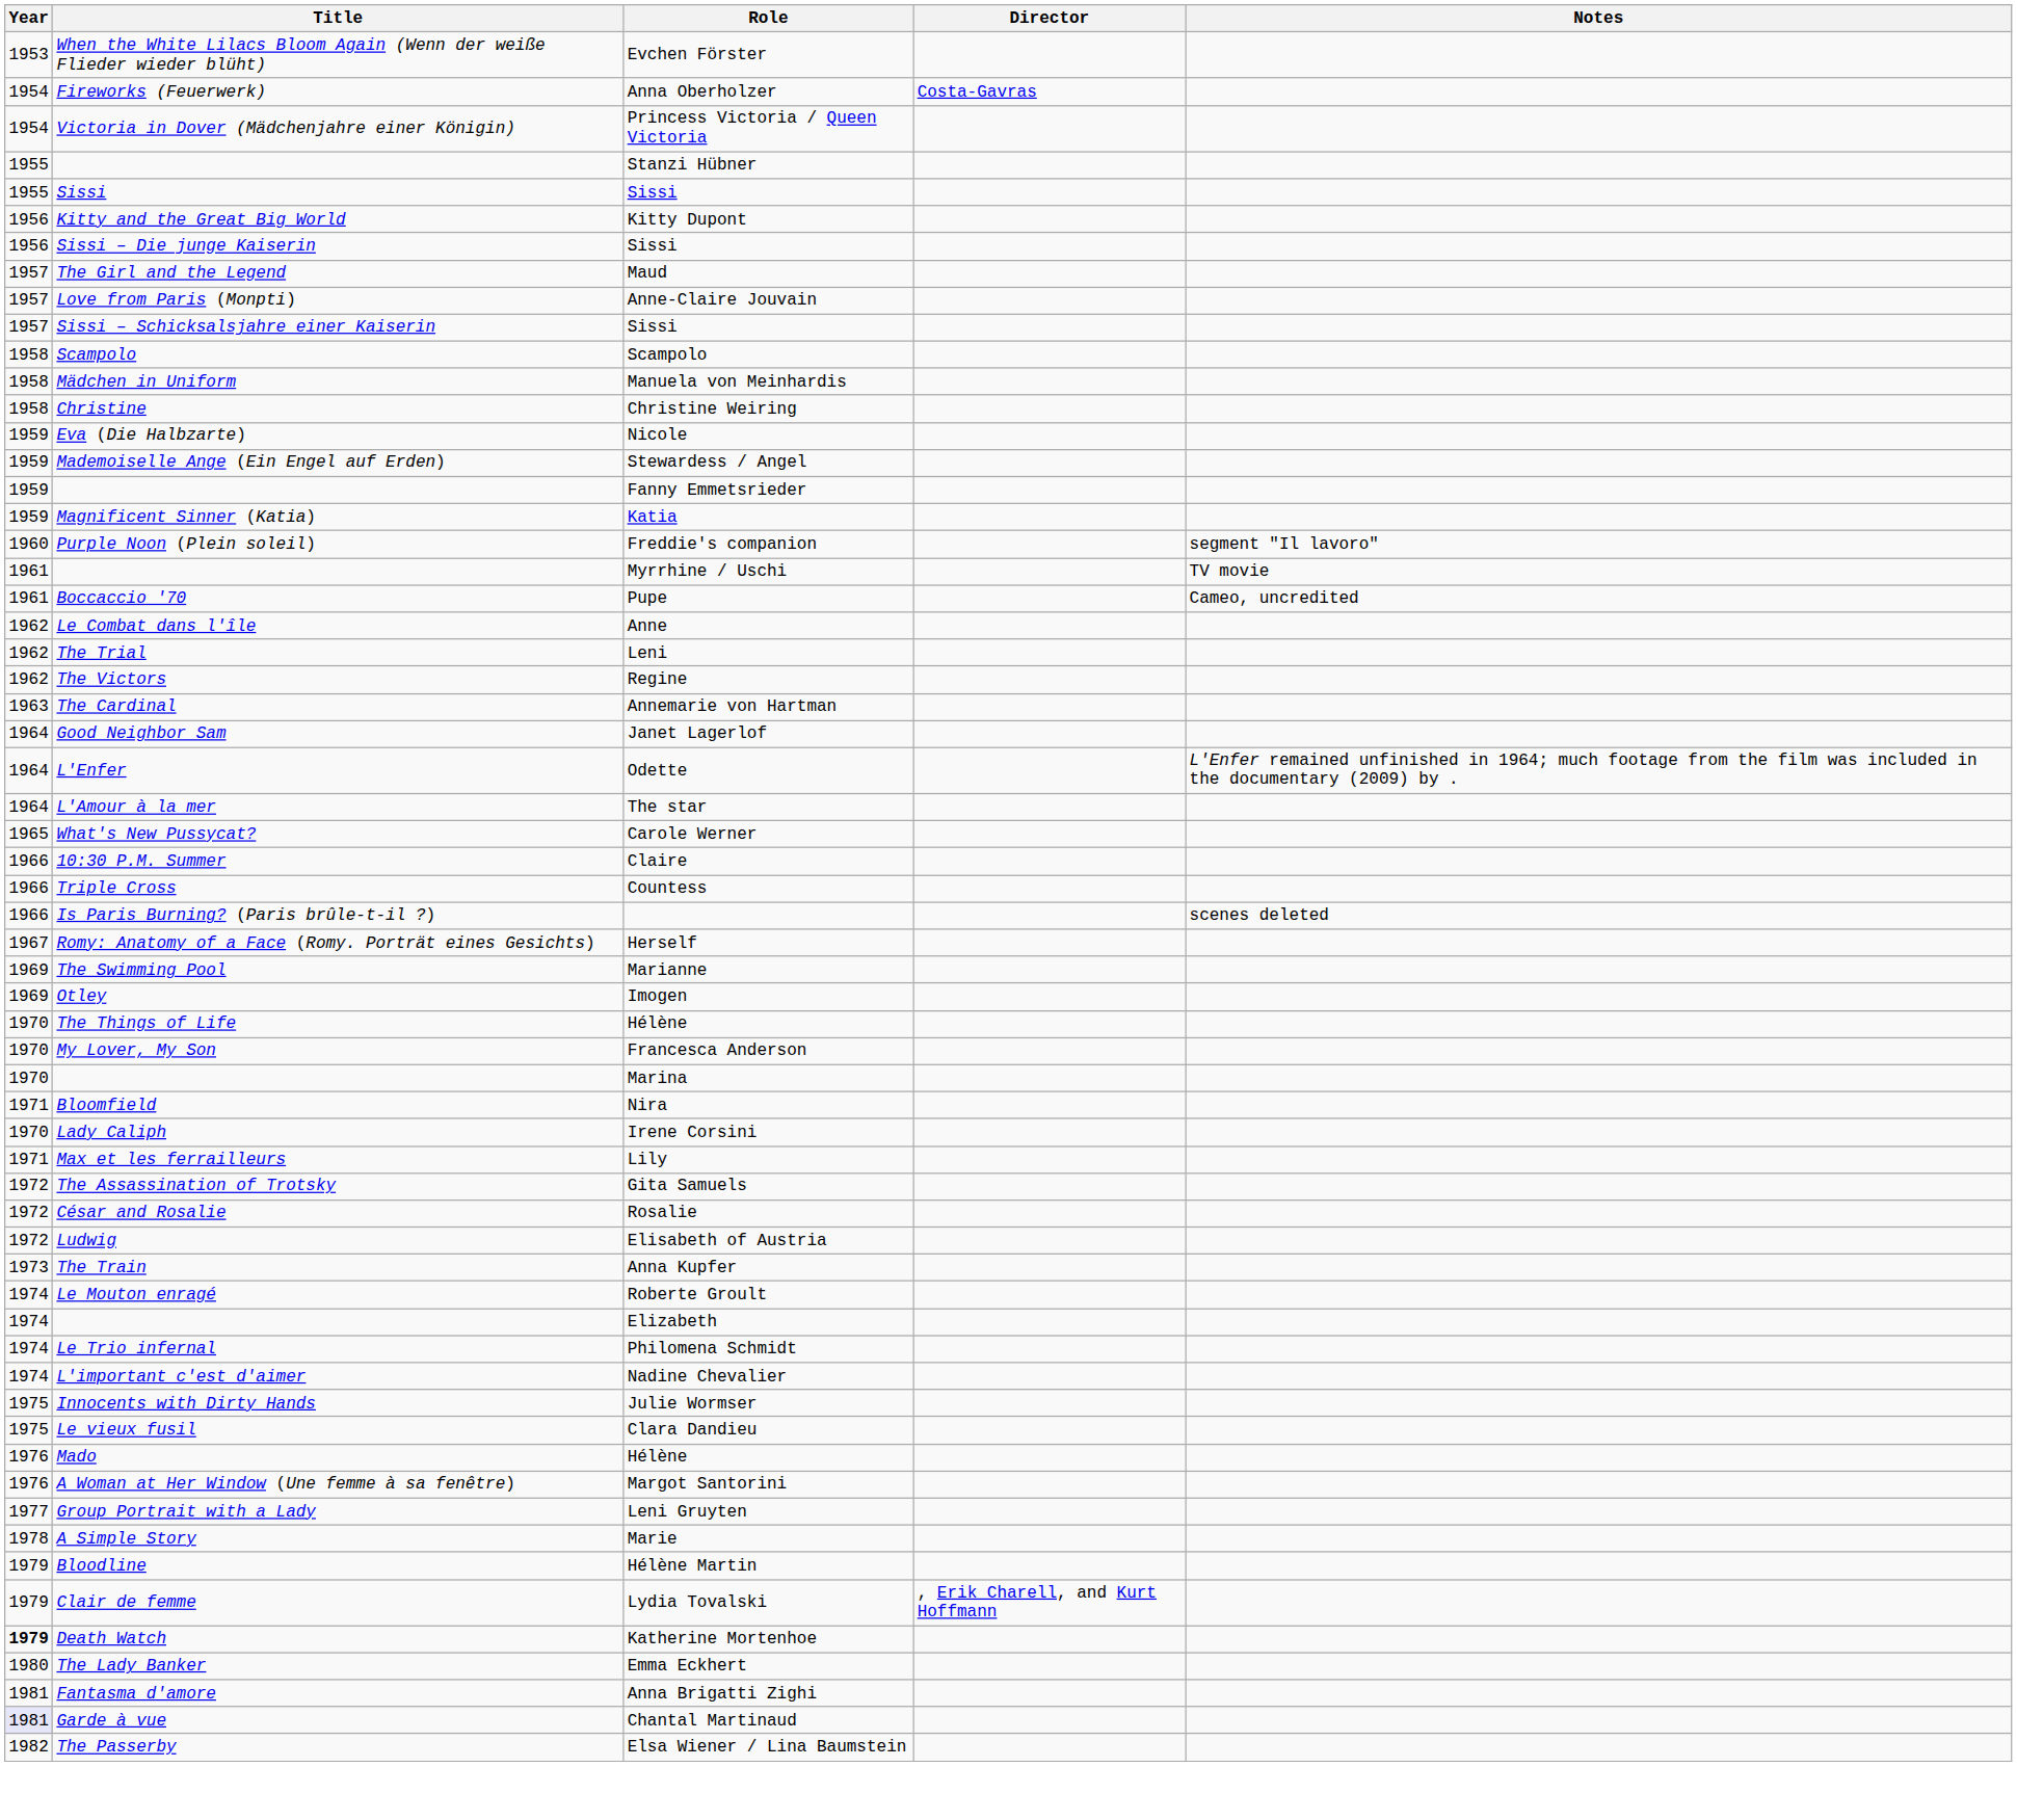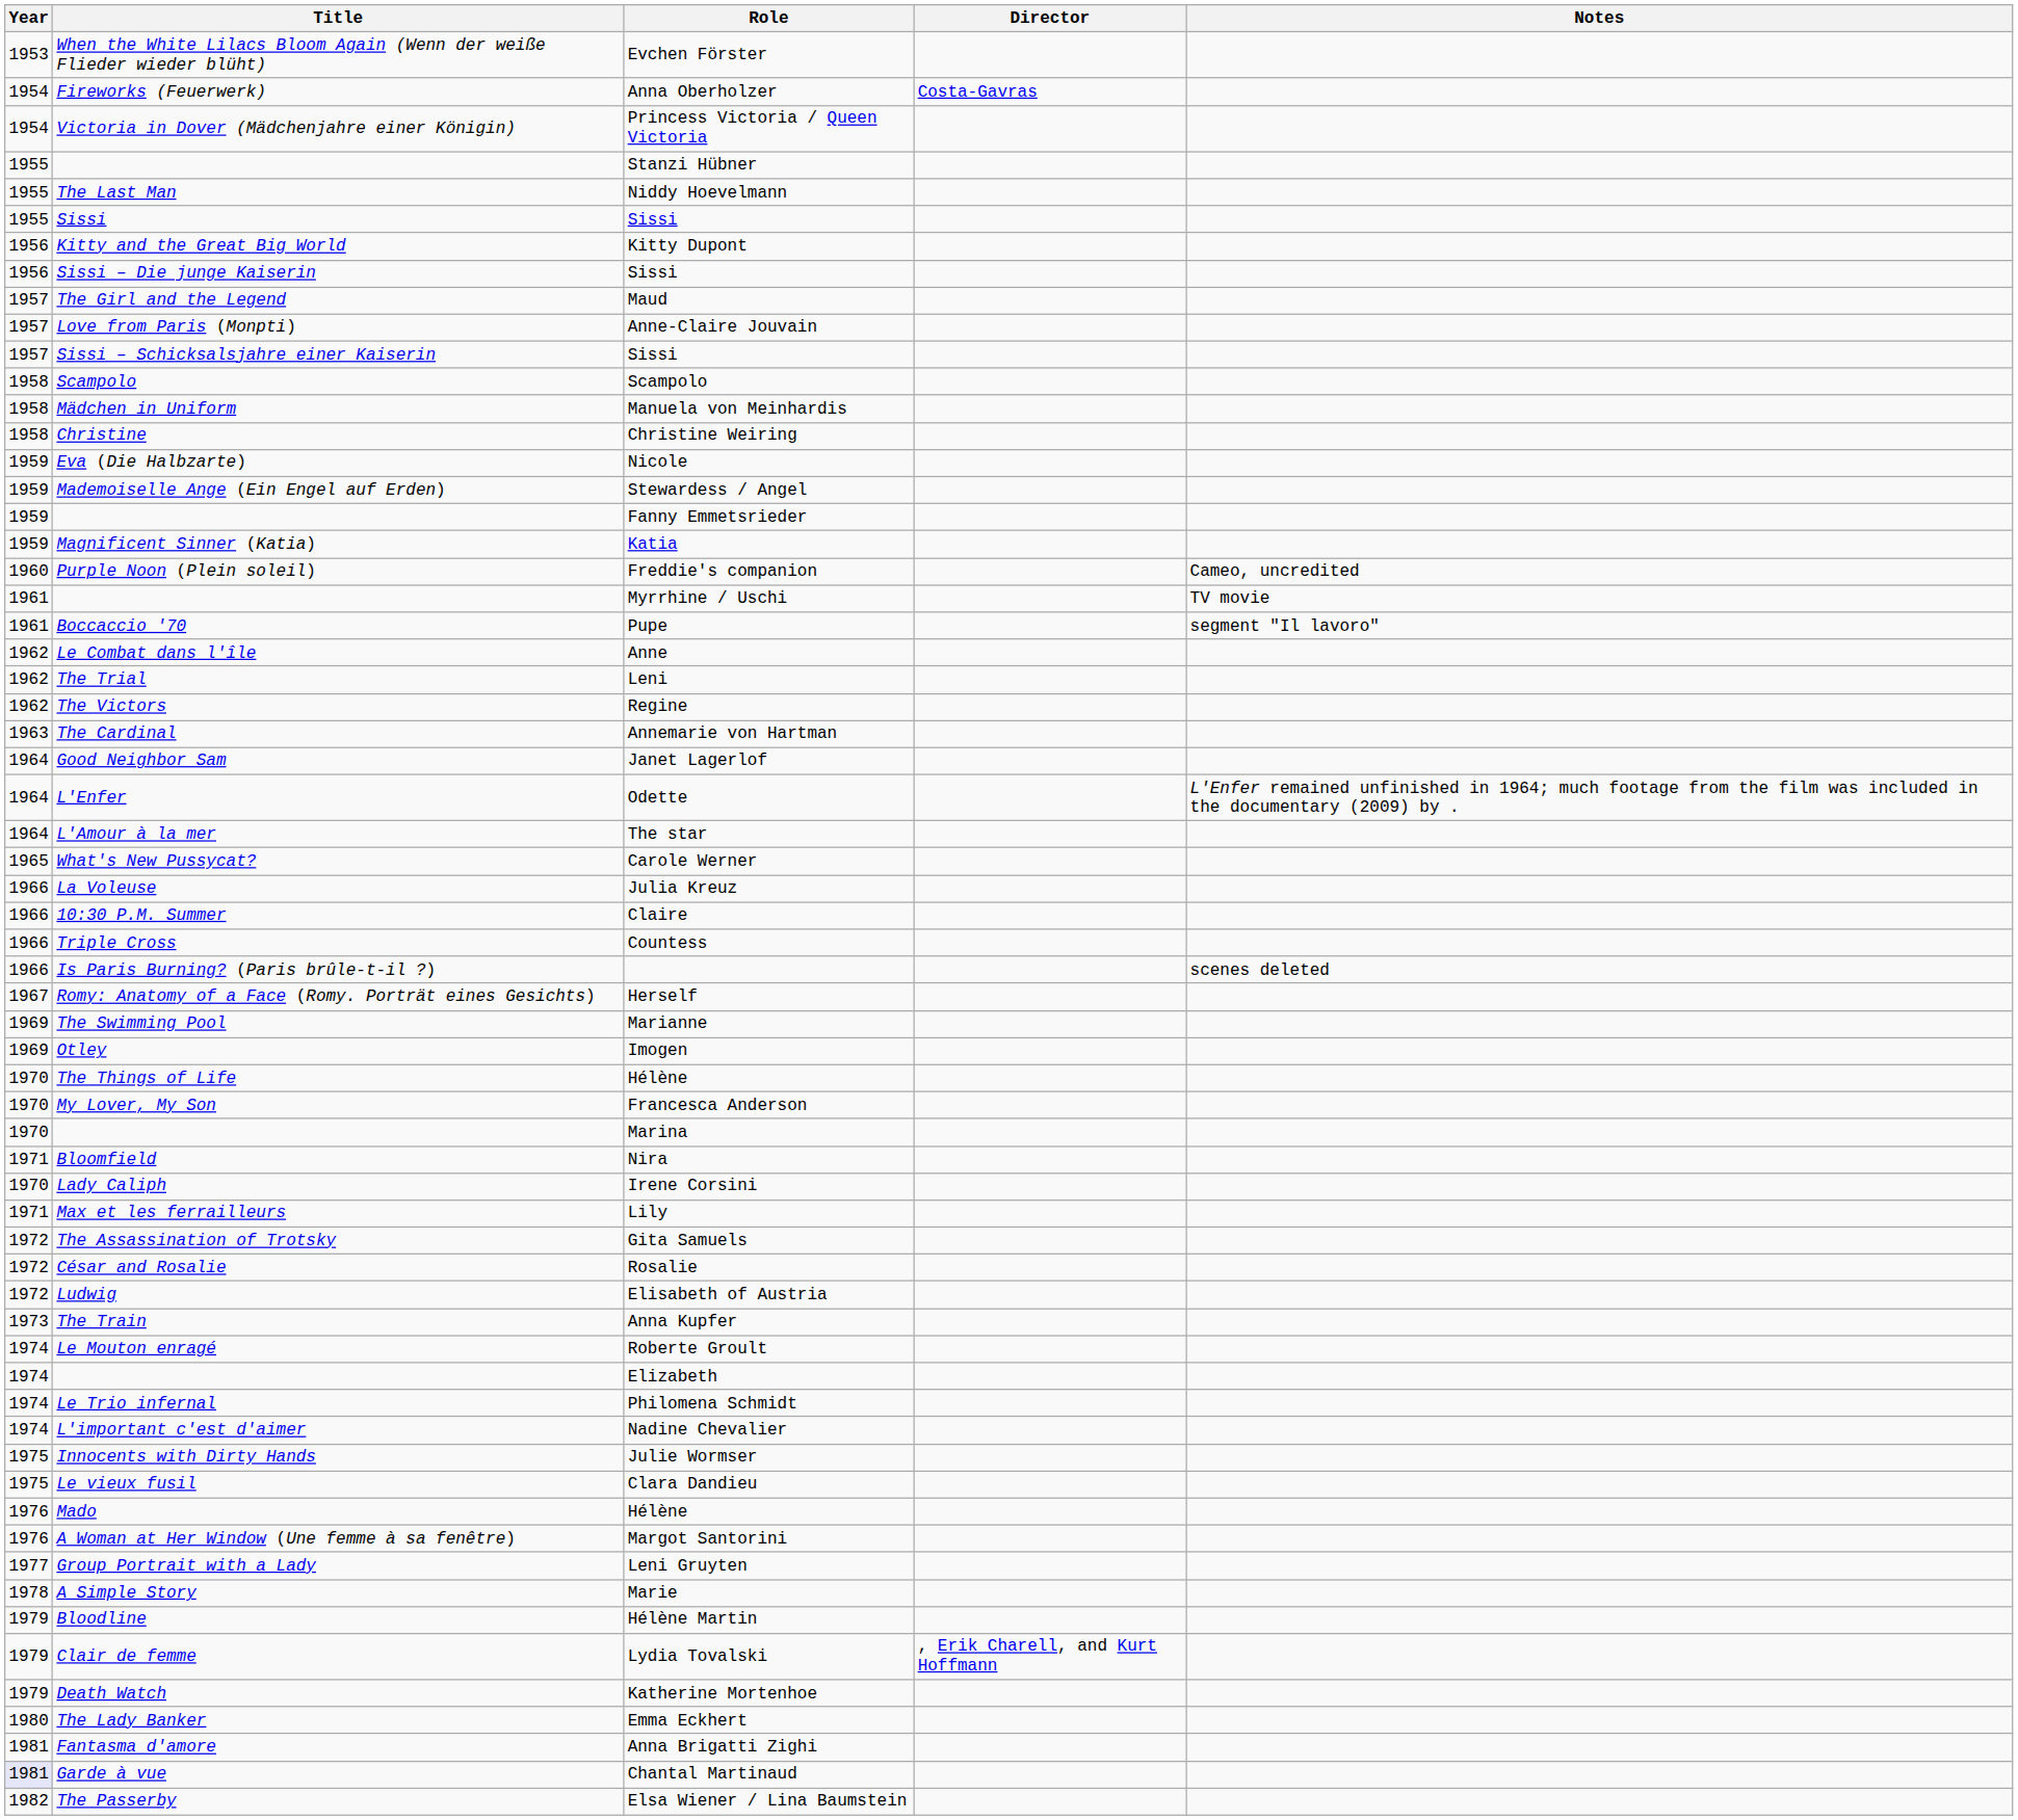+ row: 1955 | The Last Man | Niddy Hoevelmann
Freddie's companion | Notes: segment "Il lavoro" -> Cameo, uncredited
Pupe | Notes: Cameo, uncredited -> segment "Il lavoro"
+ row: 1966 | La Voleuse | Julia Kreuz
Katherine Mortenhoe | Year: bold -> normal
